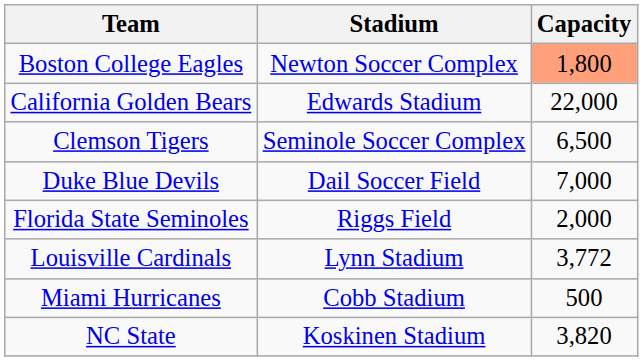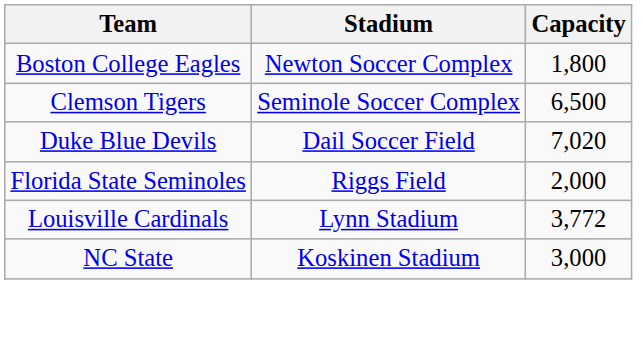Boston College Eagles | Capacity: lightsalmon background -> no background
- row: California Golden Bears | Edwards Stadium | 22,000
Duke Blue Devils | Capacity: 7,000 -> 7,020
- row: Miami Hurricanes | Cobb Stadium | 500
NC State | Capacity: 3,820 -> 3,000
